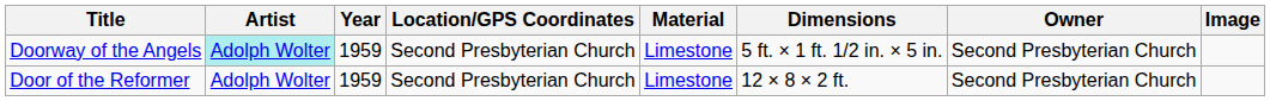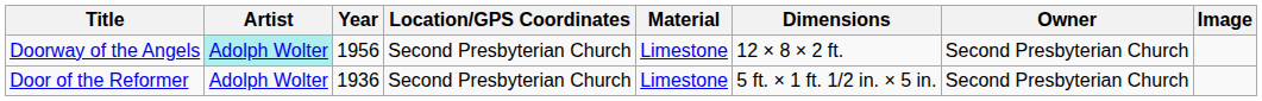Doorway of the Angels | Year: 1959 -> 1956
Doorway of the Angels | Dimensions: 5 ft. × 1 ft. 1/2 in. × 5 in. -> 12 × 8 × 2 ft.
Door of the Reformer | Year: 1959 -> 1936
Door of the Reformer | Dimensions: 12 × 8 × 2 ft. -> 5 ft. × 1 ft. 1/2 in. × 5 in.
